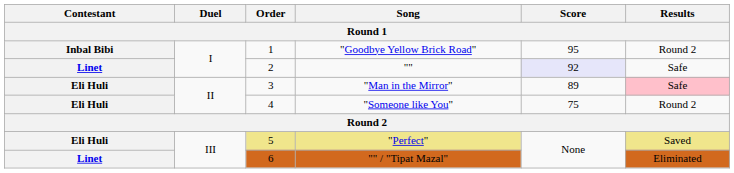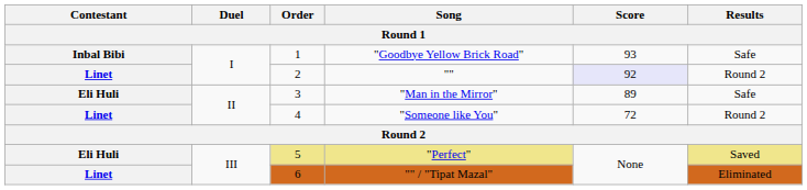"Goodbye Yellow Brick Road" | Score: 95 -> 93
"Goodbye Yellow Brick Road" | Results: Round 2 -> Safe
"" | Results: Safe -> Round 2
"Man in the Mirror" | Results: pink background -> no background
"Someone like You" | Contestant: Eli Huli -> Linet
"Someone like You" | Score: 75 -> 72
